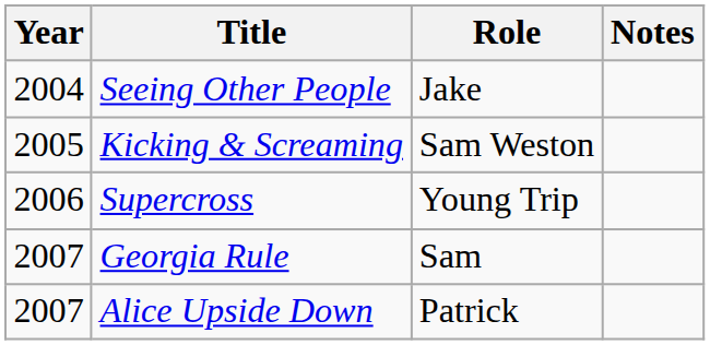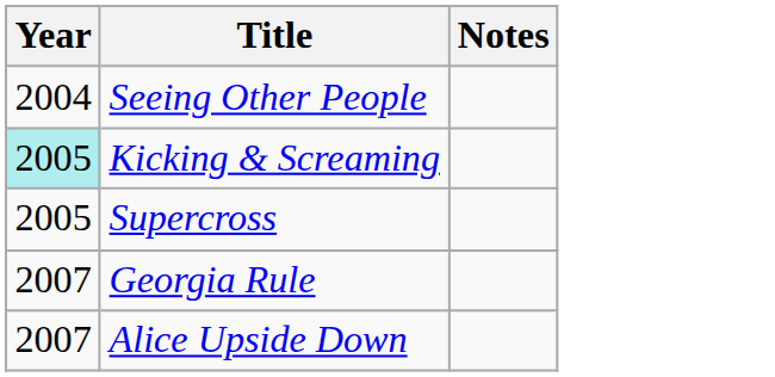- column: Role | Jake | Sam Weston | Young Trip | Sam | Patrick
Kicking & Screaming | Year: no background -> paleturquoise background
Supercross | Year: 2006 -> 2005
